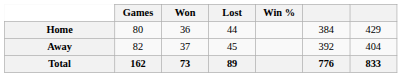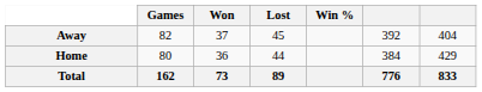rows swapped: Home <-> Away
